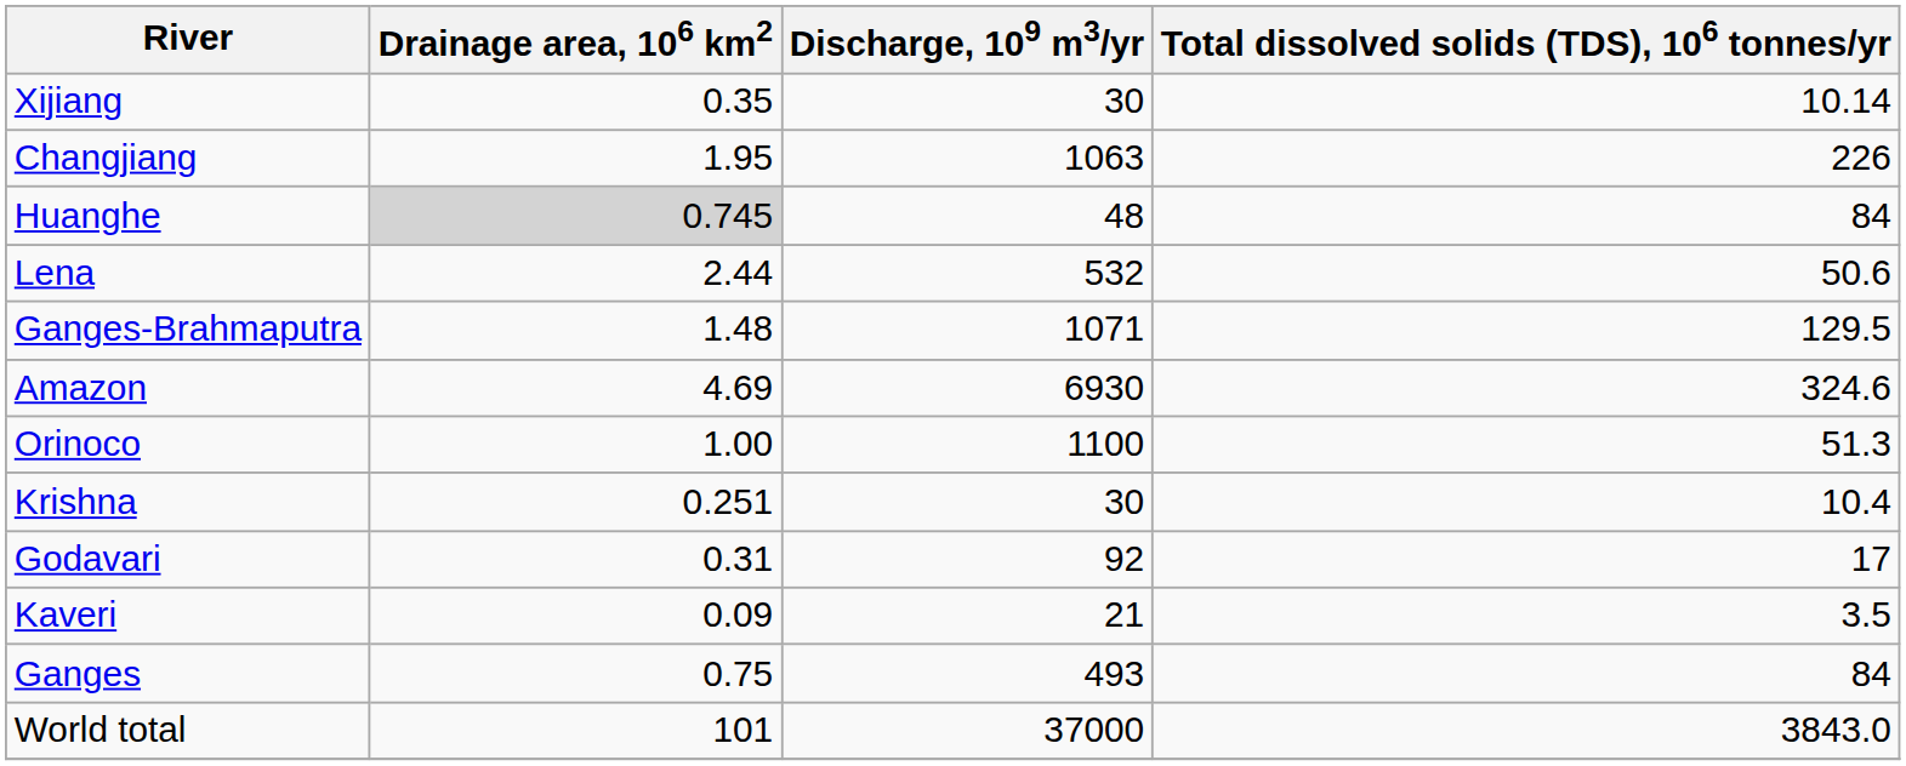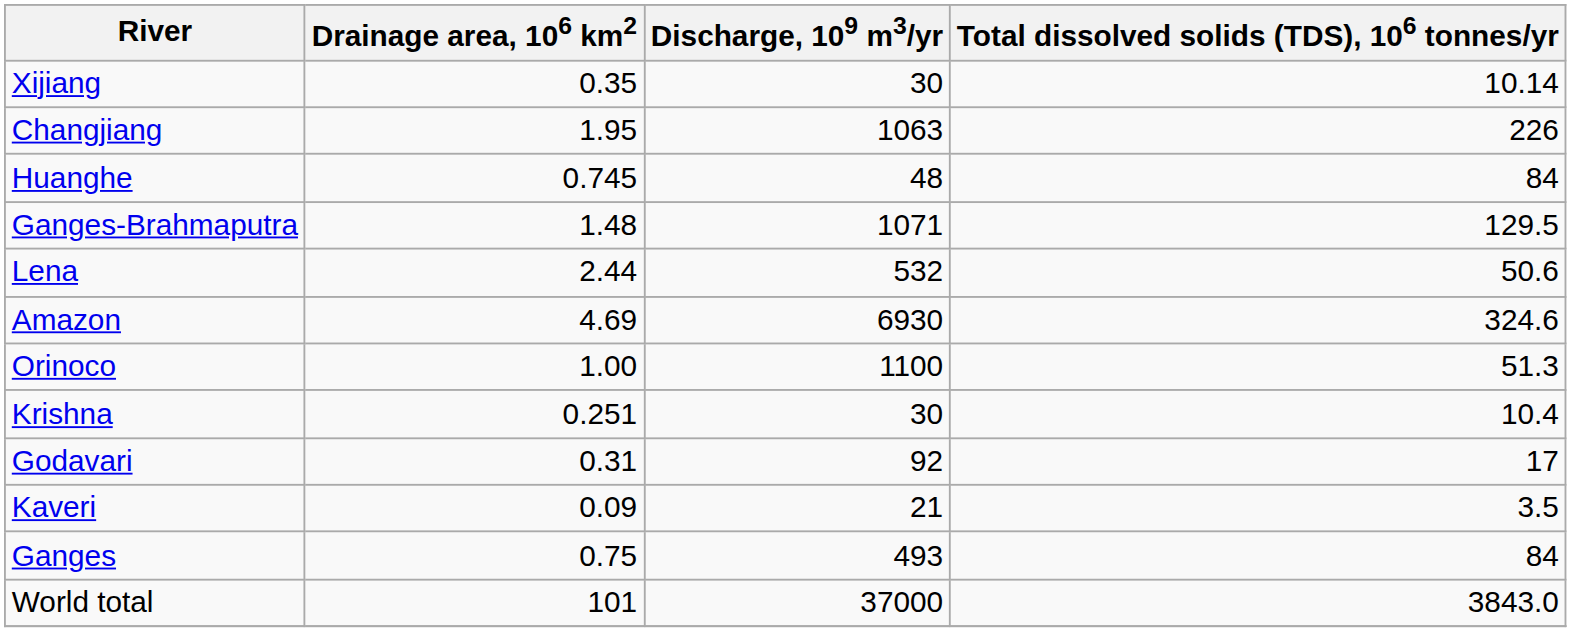Huanghe | Drainage area, 106 km2: lightgrey background -> no background
rows swapped: Ganges-Brahmaputra <-> Lena
